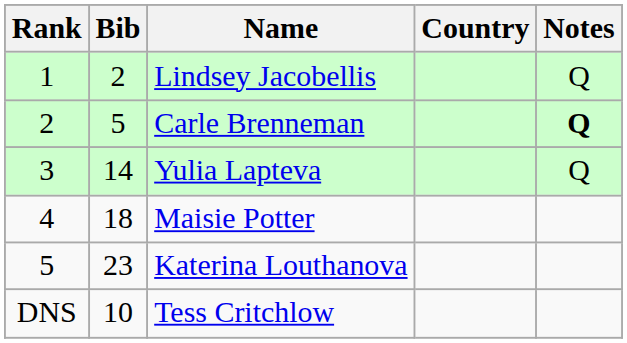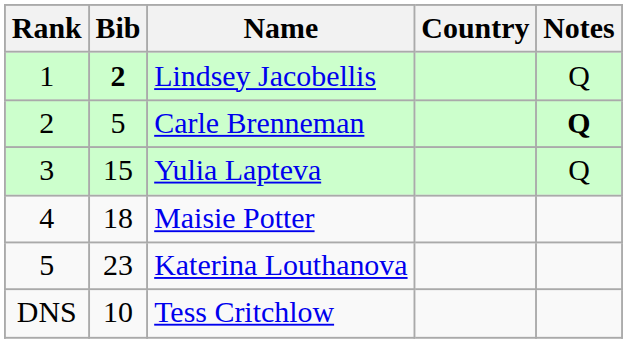Lindsey Jacobellis | Bib: normal -> bold
Yulia Lapteva | Bib: 14 -> 15
